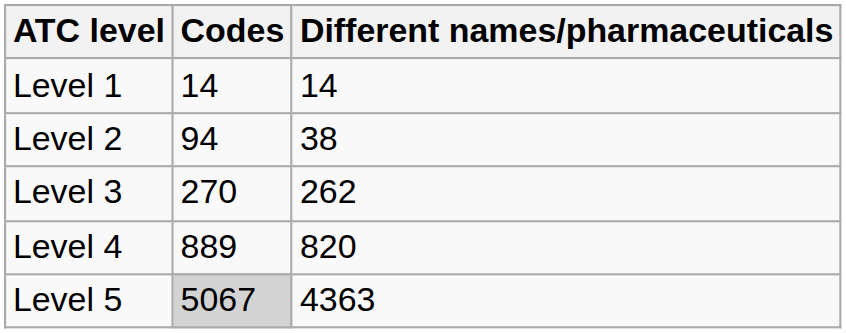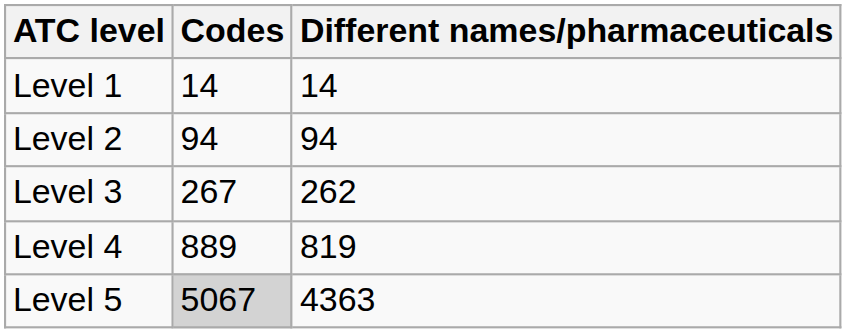Level 2 | Different names/pharmaceuticals: 38 -> 94
Level 3 | Codes: 270 -> 267
Level 4 | Different names/pharmaceuticals: 820 -> 819
